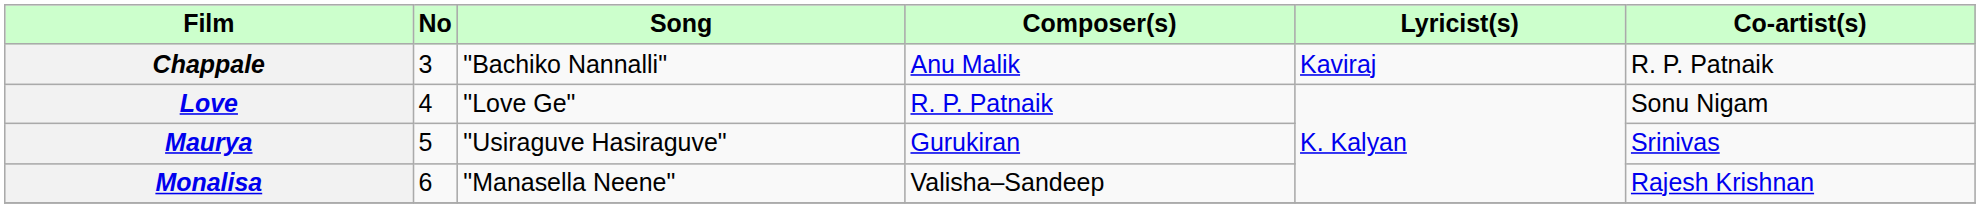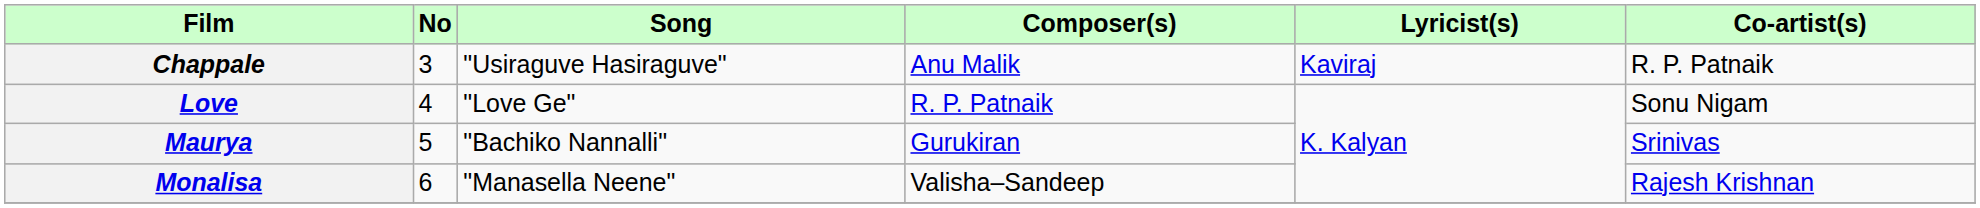Chappale | Song: "Bachiko Nannalli" -> "Usiraguve Hasiraguve"
Maurya | Song: "Usiraguve Hasiraguve" -> "Bachiko Nannalli"
